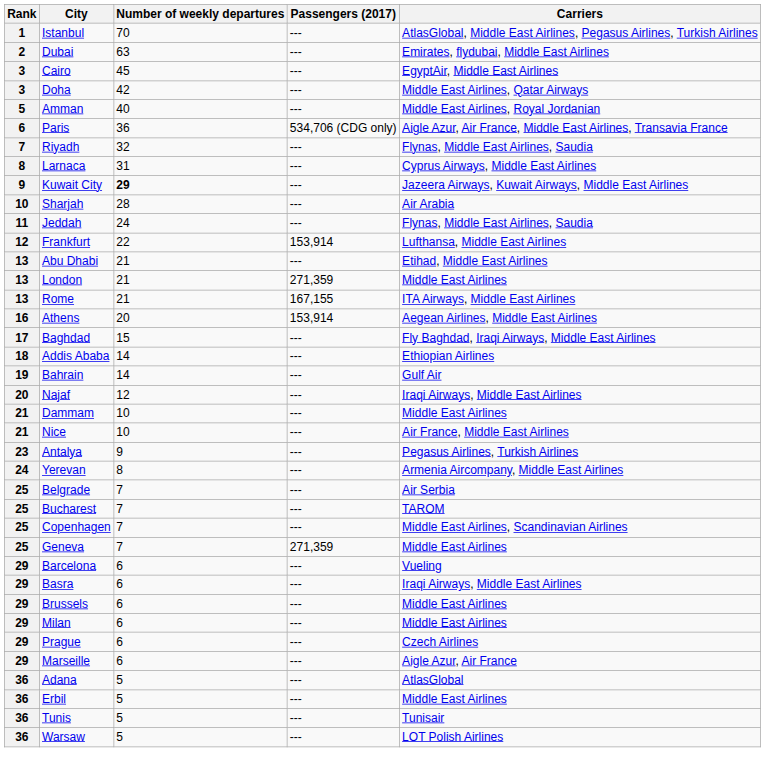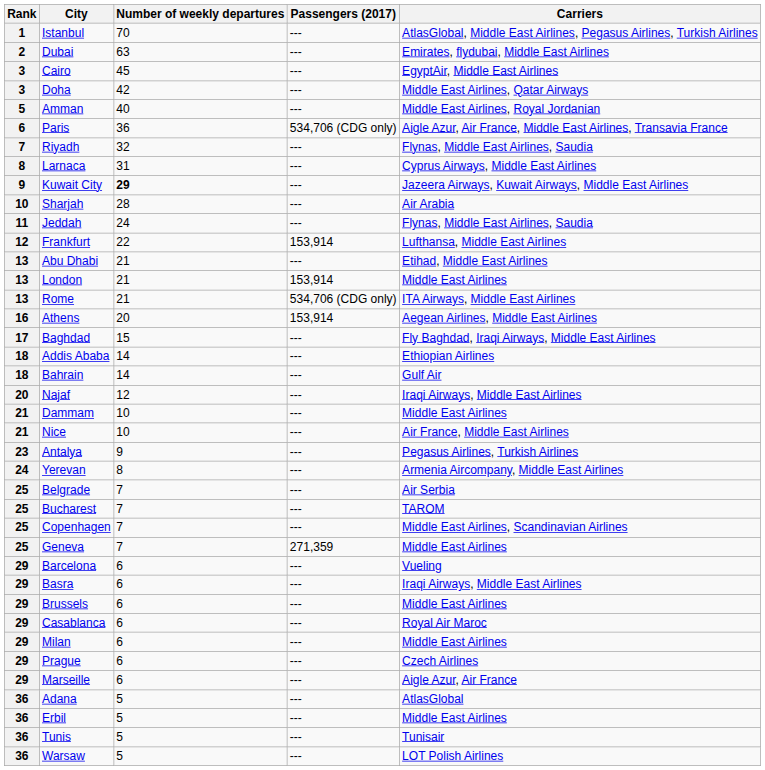London | Passengers (2017): 271,359 -> 153,914
Rome | Passengers (2017): 167,155 -> 534,706 (CDG only)
Bahrain | Rank: 19 -> 18
+ row: 29 | Casablanca | 6 | --- | Royal Air Maroc
